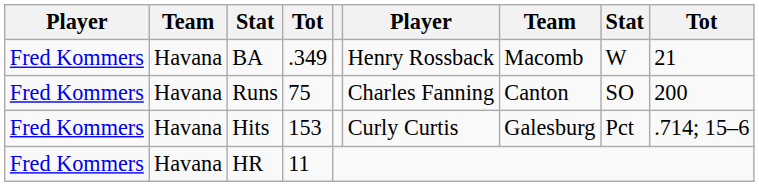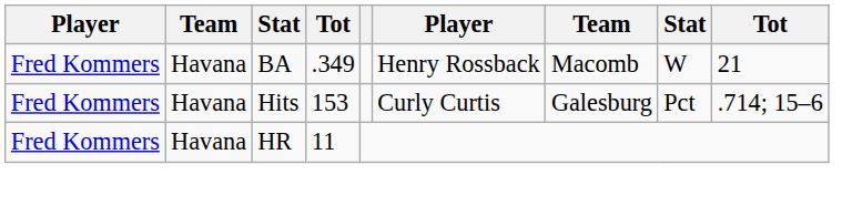- row: Fred Kommers | Havana | Runs | 75 | Charles Fanning | Canton | SO | 200
